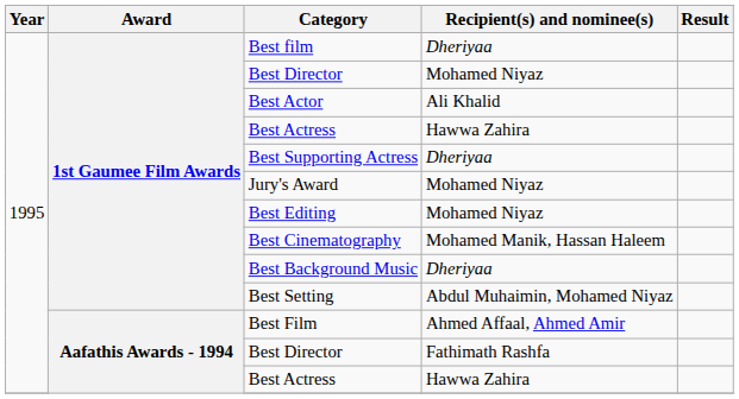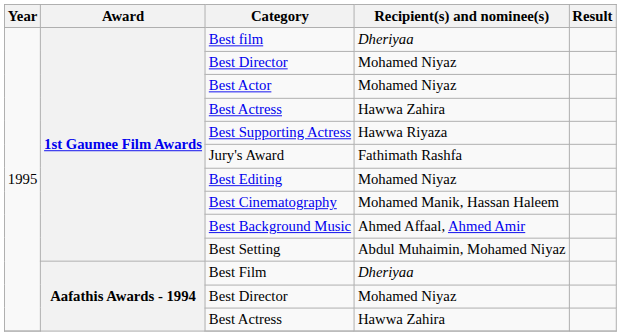Best Actor | Recipient(s) and nominee(s): Ali Khalid -> Mohamed Niyaz
Best Supporting Actress | Recipient(s) and nominee(s): Dheriyaa -> Hawwa Riyaza
Jury's Award | Recipient(s) and nominee(s): Mohamed Niyaz -> Fathimath Rashfa
Best Background Music | Recipient(s) and nominee(s): Dheriyaa -> Ahmed Affaal, Ahmed Amir
Best Film | Recipient(s) and nominee(s): Ahmed Affaal, Ahmed Amir -> Dheriyaa
Aafathis Awards - 1994 / Best Director | Recipient(s) and nominee(s): Fathimath Rashfa -> Mohamed Niyaz
